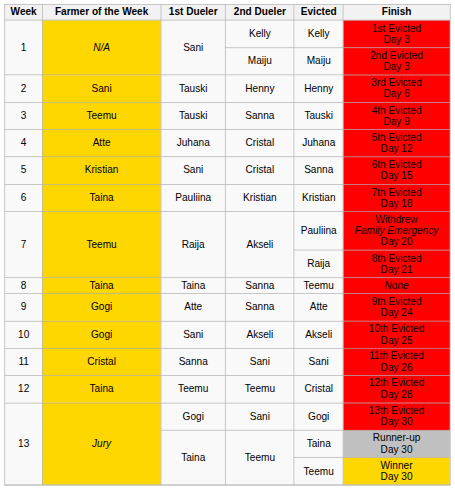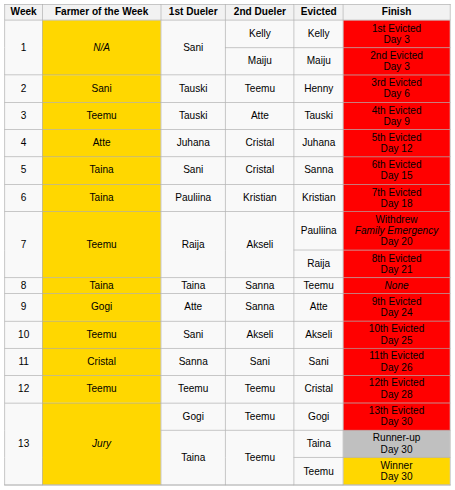2 | 2nd Dueler: Henny -> Teemu
3 | 2nd Dueler: Sanna -> Atte
5 | Farmer of the Week: Kristian -> Taina
10 | Farmer of the Week: Gogi -> Teemu
12 | Farmer of the Week: Taina -> Teemu
13 / Gogi | 2nd Dueler: Sani -> Teemu
